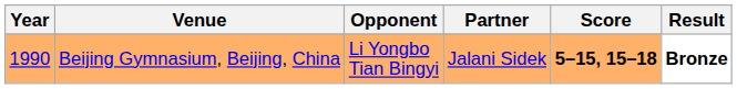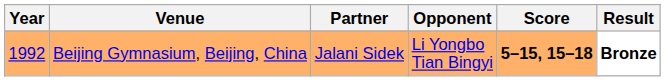columns swapped: Partner <-> Opponent
Beijing Gymnasium, Beijing, China | Year: 1990 -> 1992
